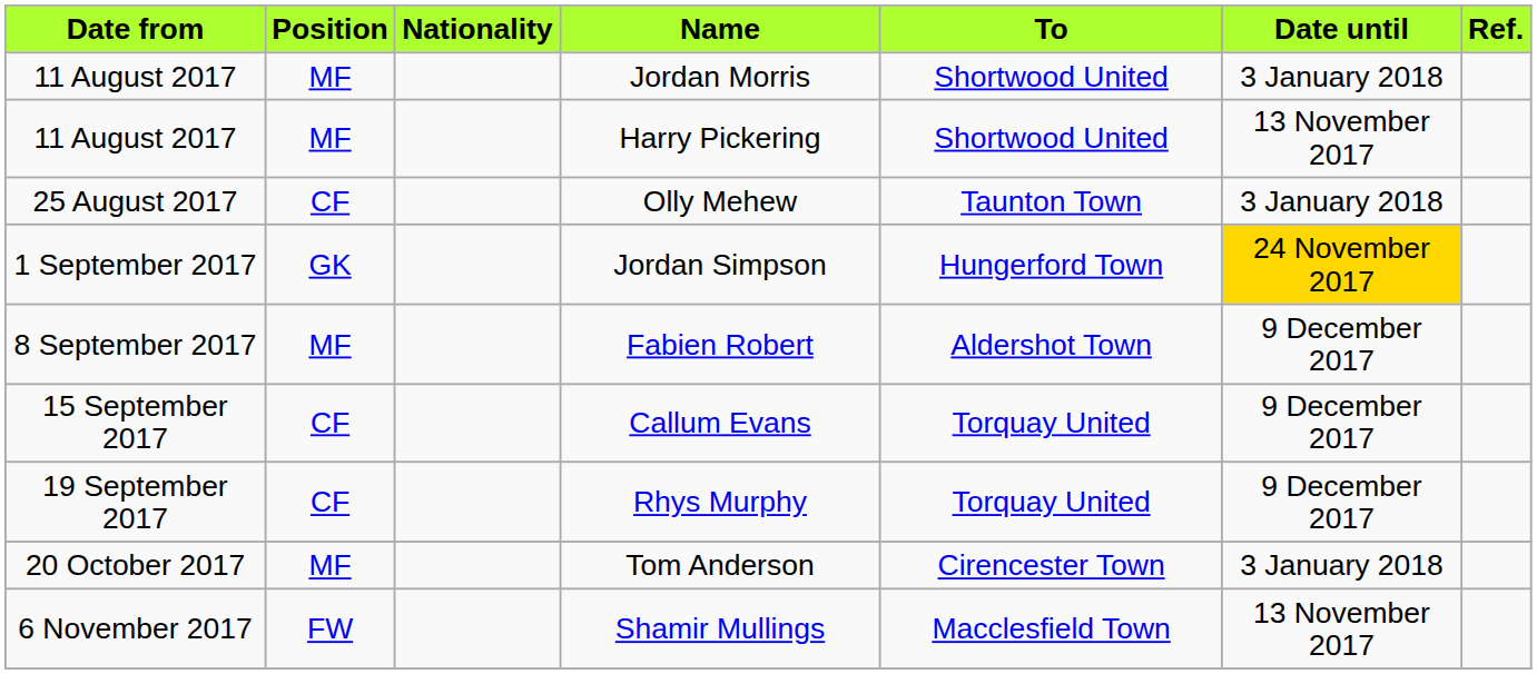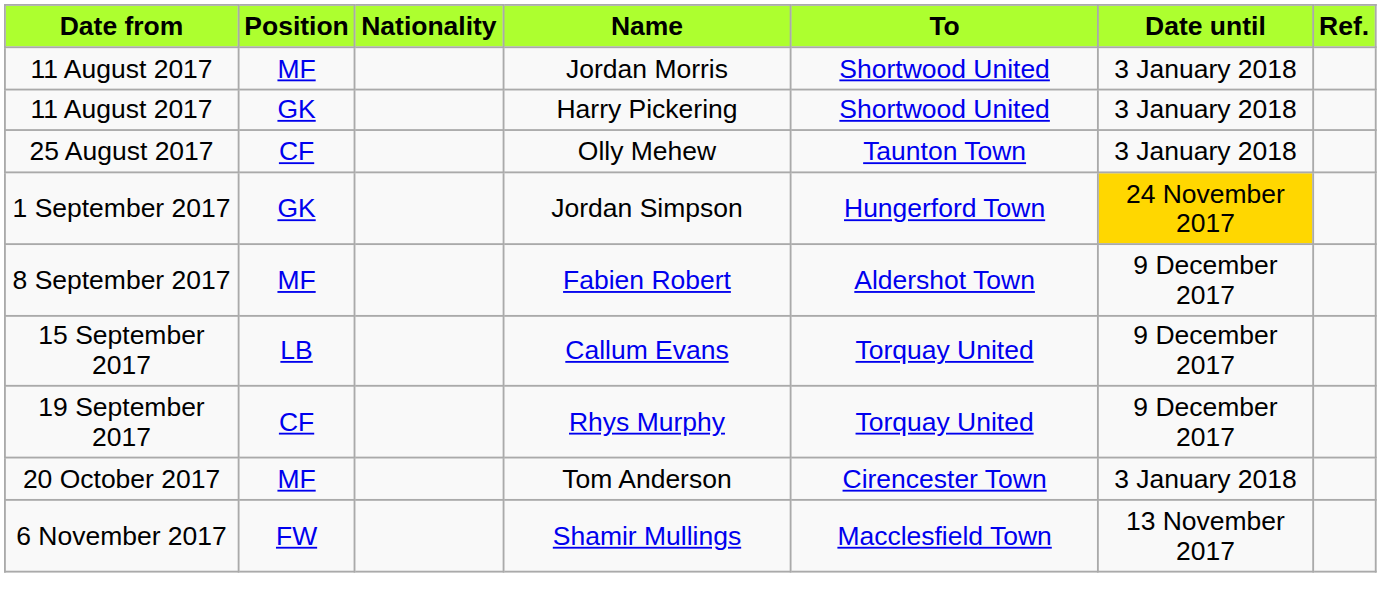Harry Pickering | Position: MF -> GK
Harry Pickering | Date until: 13 November 2017 -> 3 January 2018
Callum Evans | Position: CF -> LB
